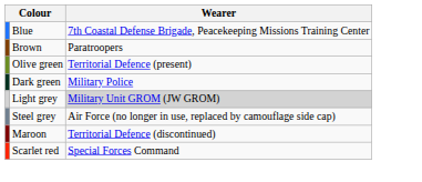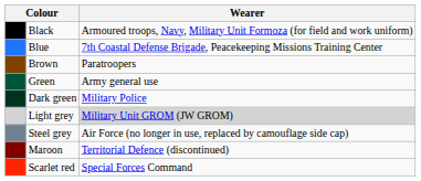+ row: Black | Armoured troops, Navy, Military Unit Formoza (for field and work uniform)
- row: Olive green | Territorial Defence (present)
+ row: Green | Army general use
